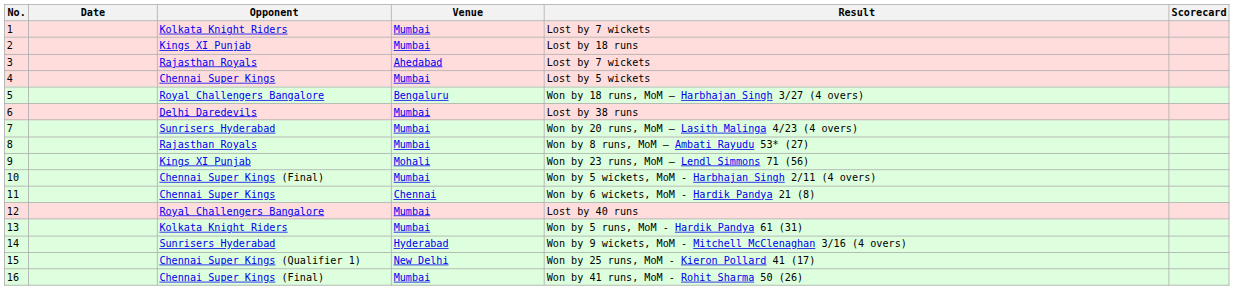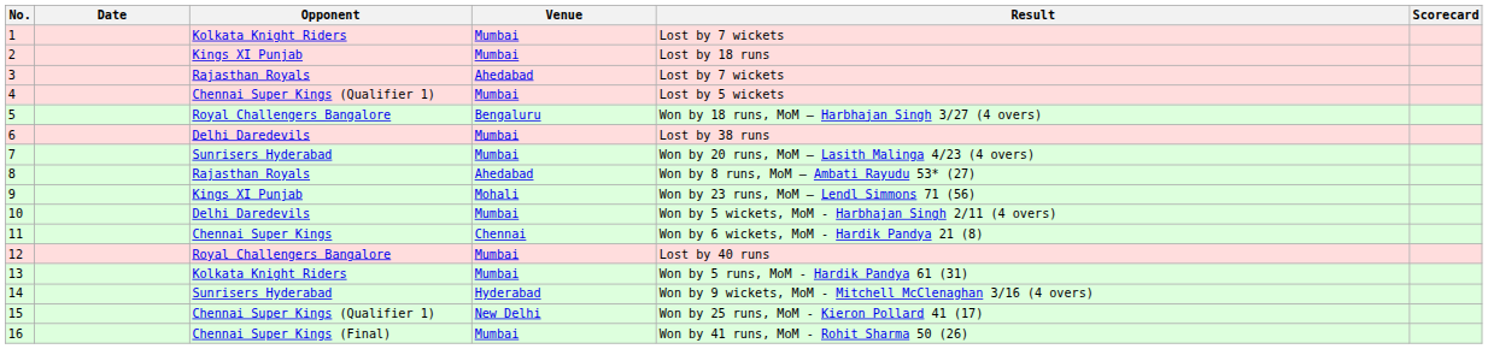4 | Opponent: Chennai Super Kings -> Chennai Super Kings (Qualifier 1)
8 | Venue: Mumbai -> Ahedabad
10 | Opponent: Chennai Super Kings (Final) -> Delhi Daredevils
